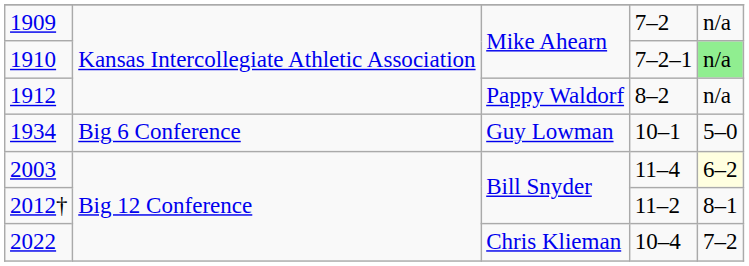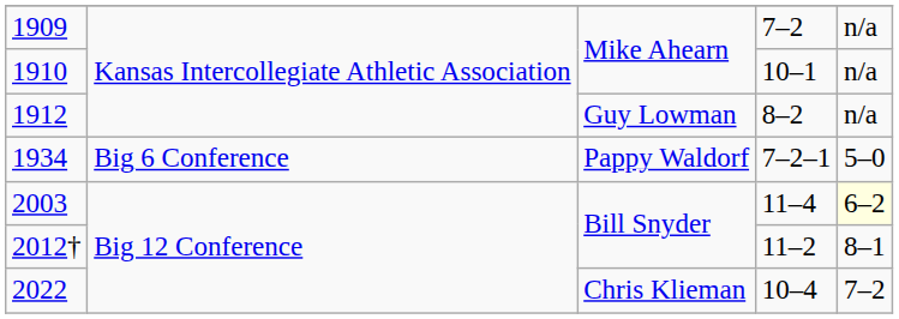1910 | column 4: 7–2–1 -> 10–1
1910 | column 5: lightgreen background -> no background
1912 | column 3: Pappy Waldorf -> Guy Lowman
1934 | column 3: Guy Lowman -> Pappy Waldorf
1934 | column 4: 10–1 -> 7–2–1
